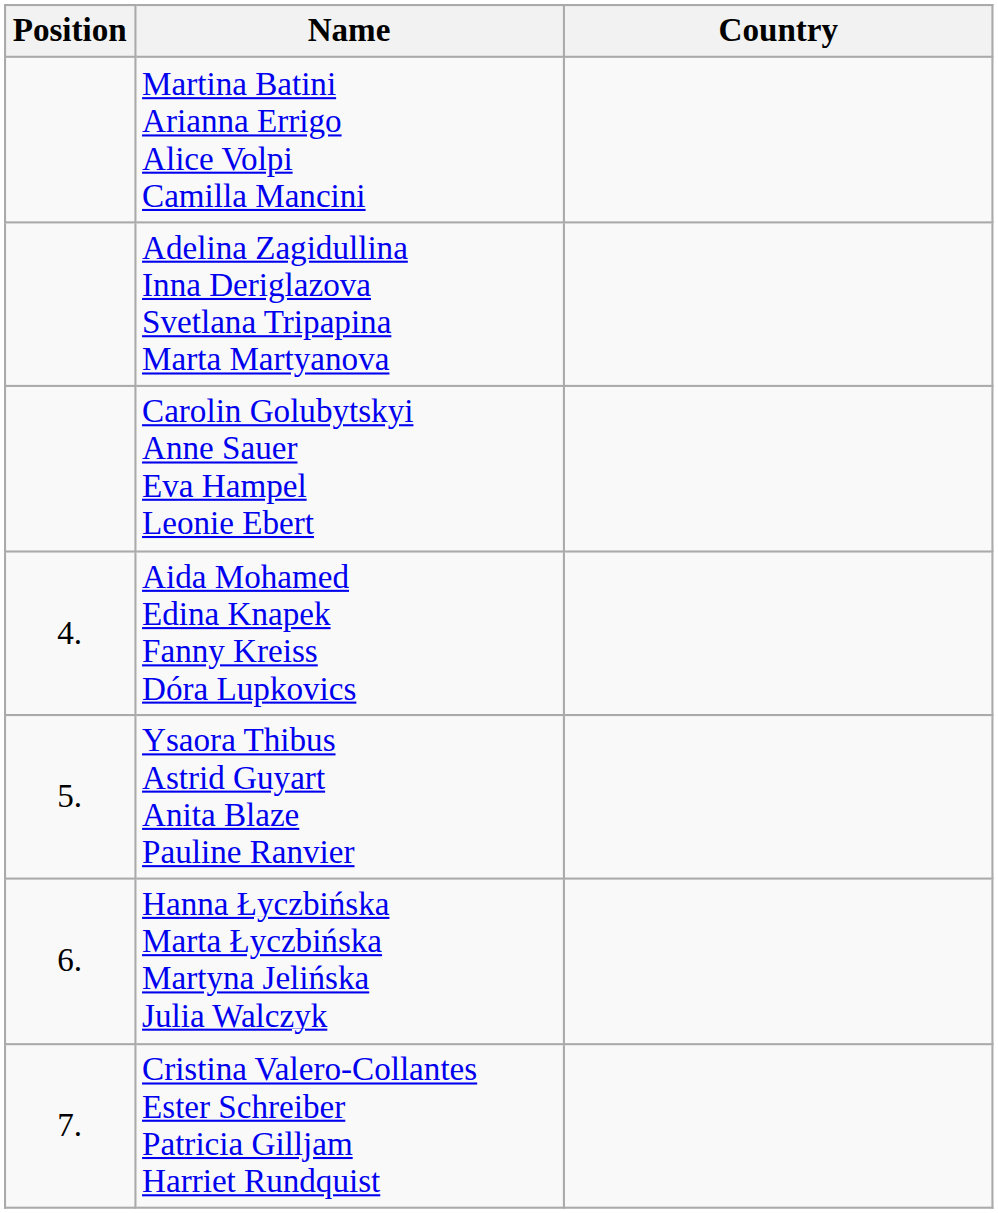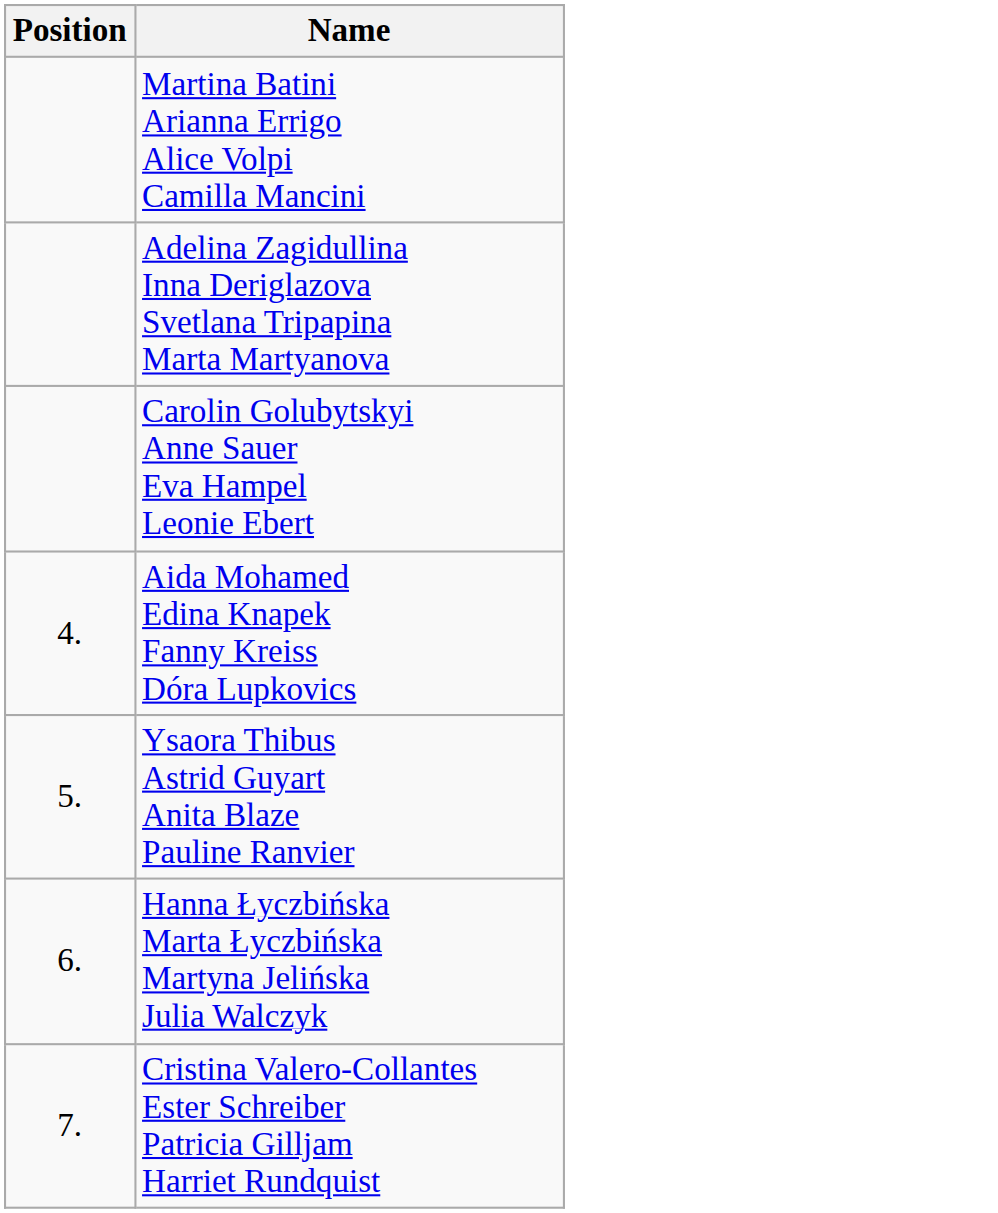- column: Country
